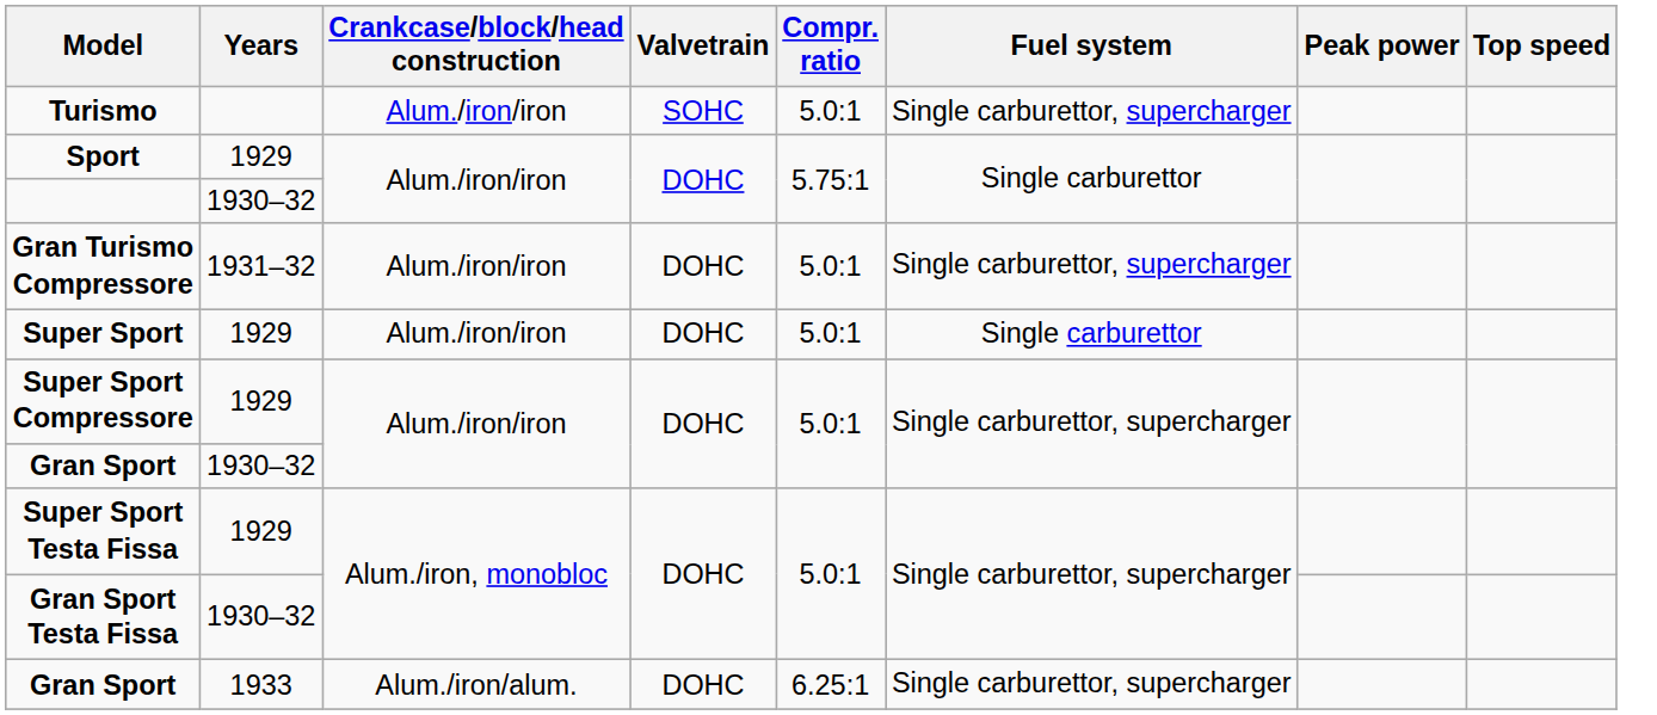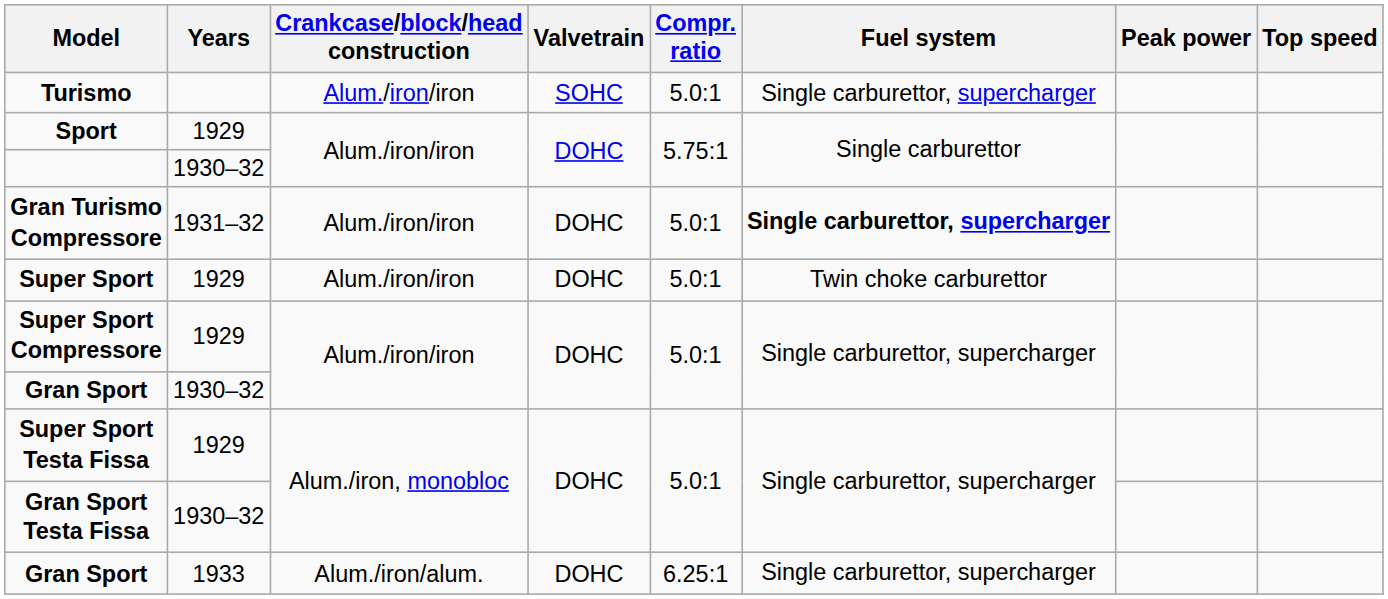Gran Turismo Compressore | Fuel system: normal -> bold
Super Sport | Fuel system: Single carburettor -> Twin choke carburettor
